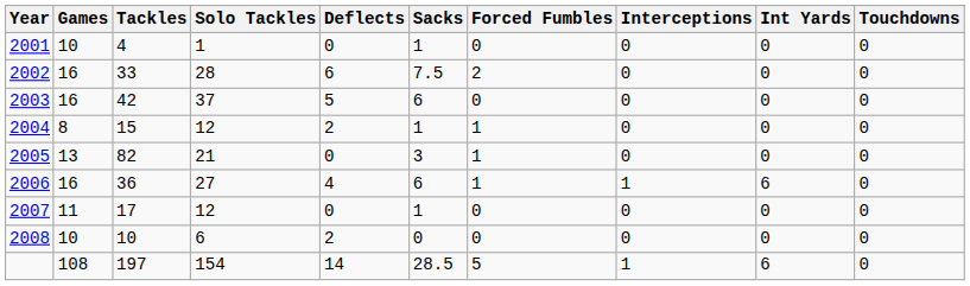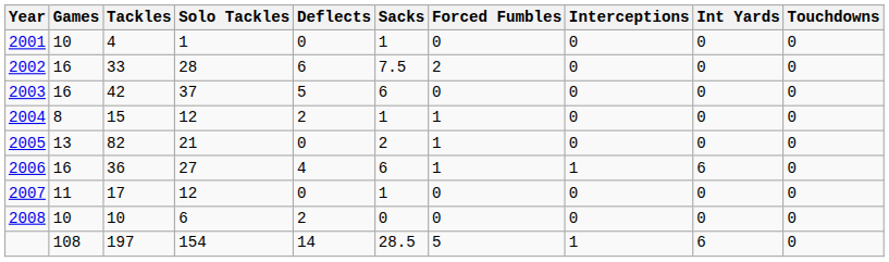2005 | Sacks: 3 -> 2
